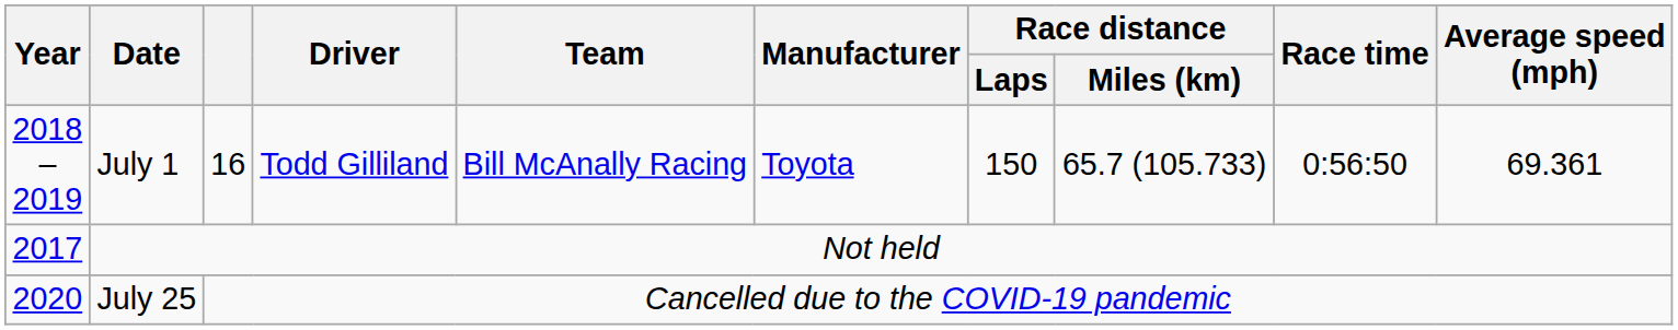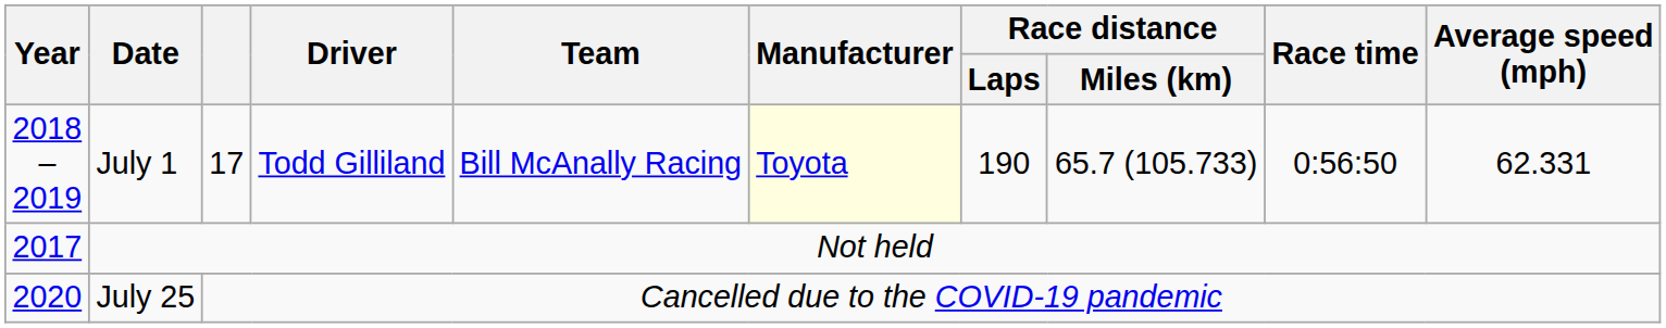July 1 | column 3: 16 -> 17
July 1 | Manufacturer: no background -> lightyellow background
July 1 | Race distance / Laps: 150 -> 190
July 1 | Average speed (mph): 69.361 -> 62.331
